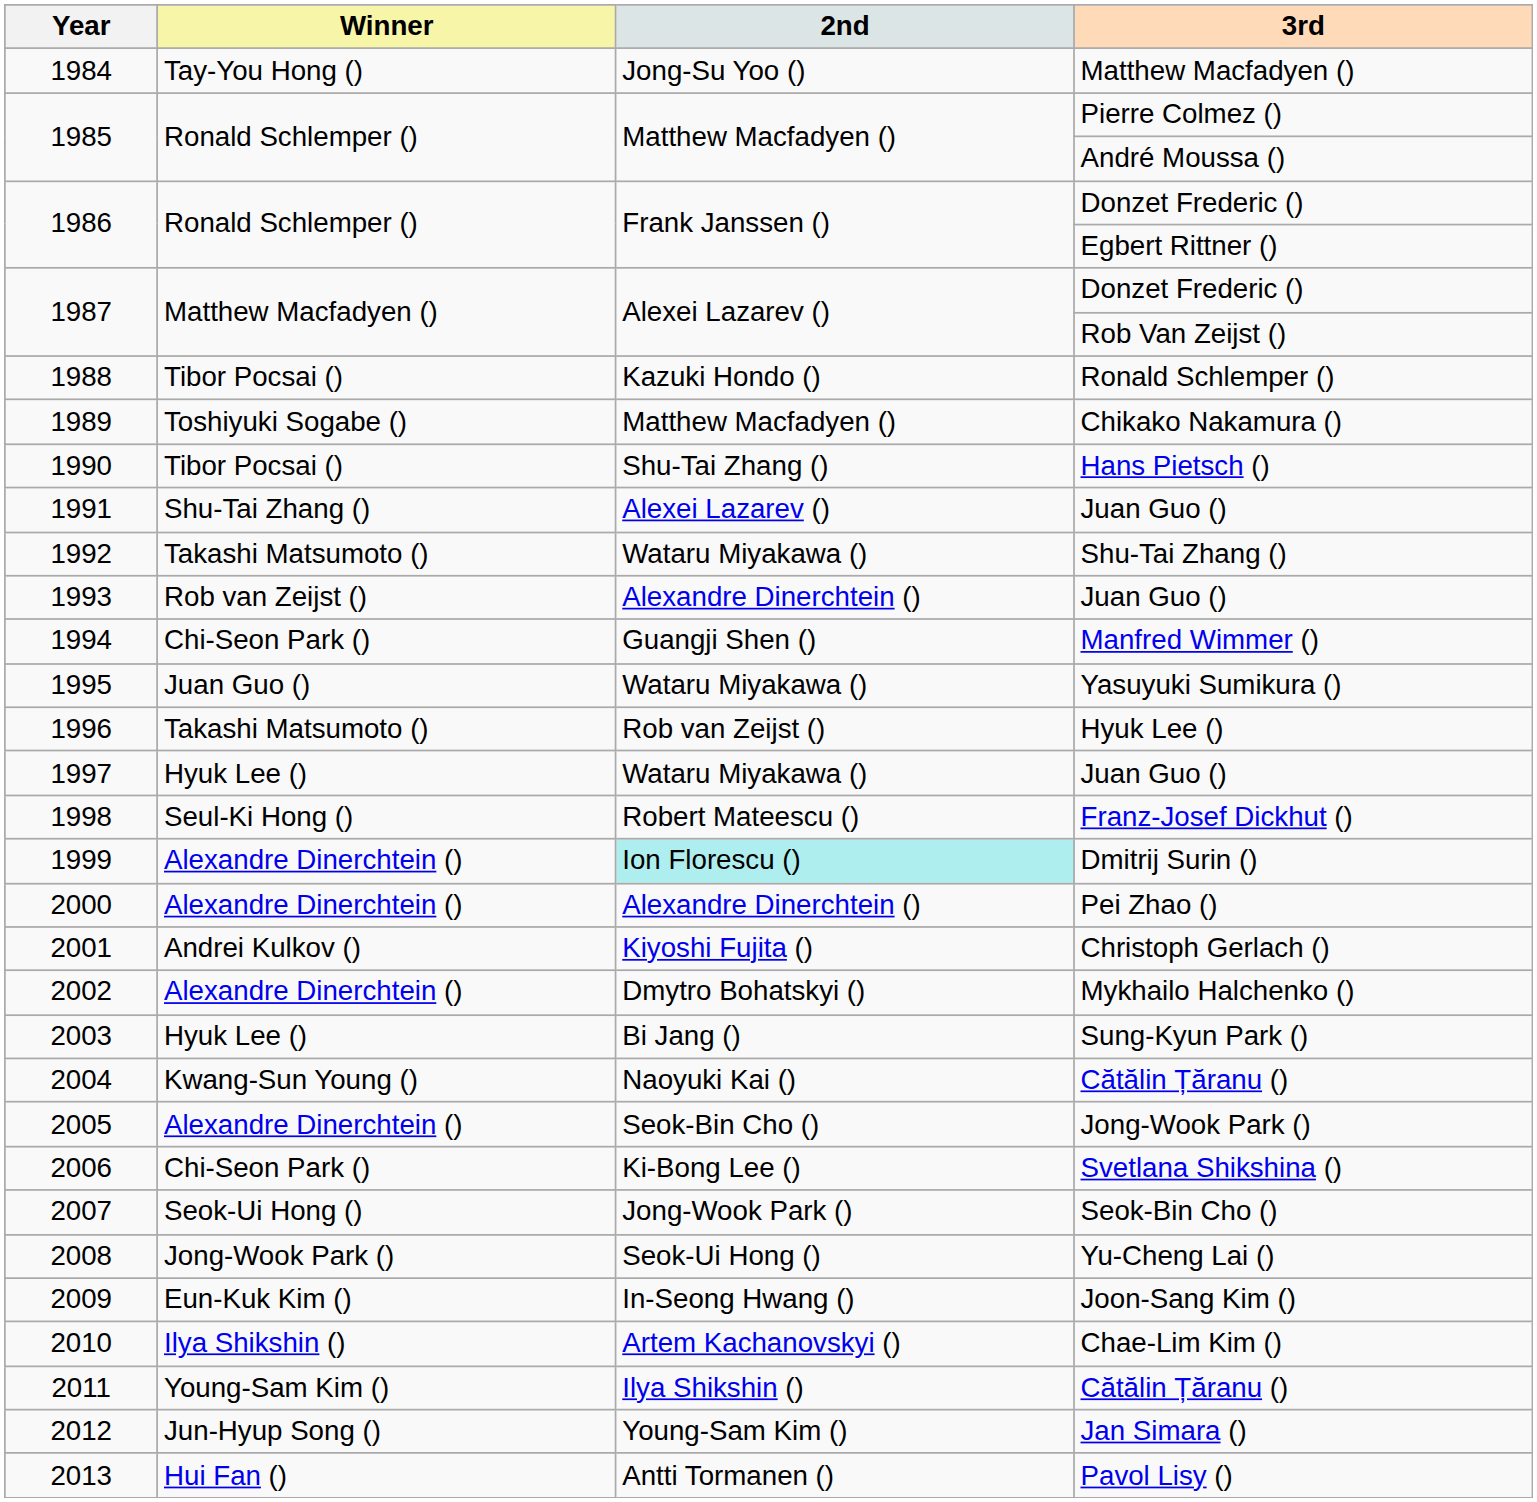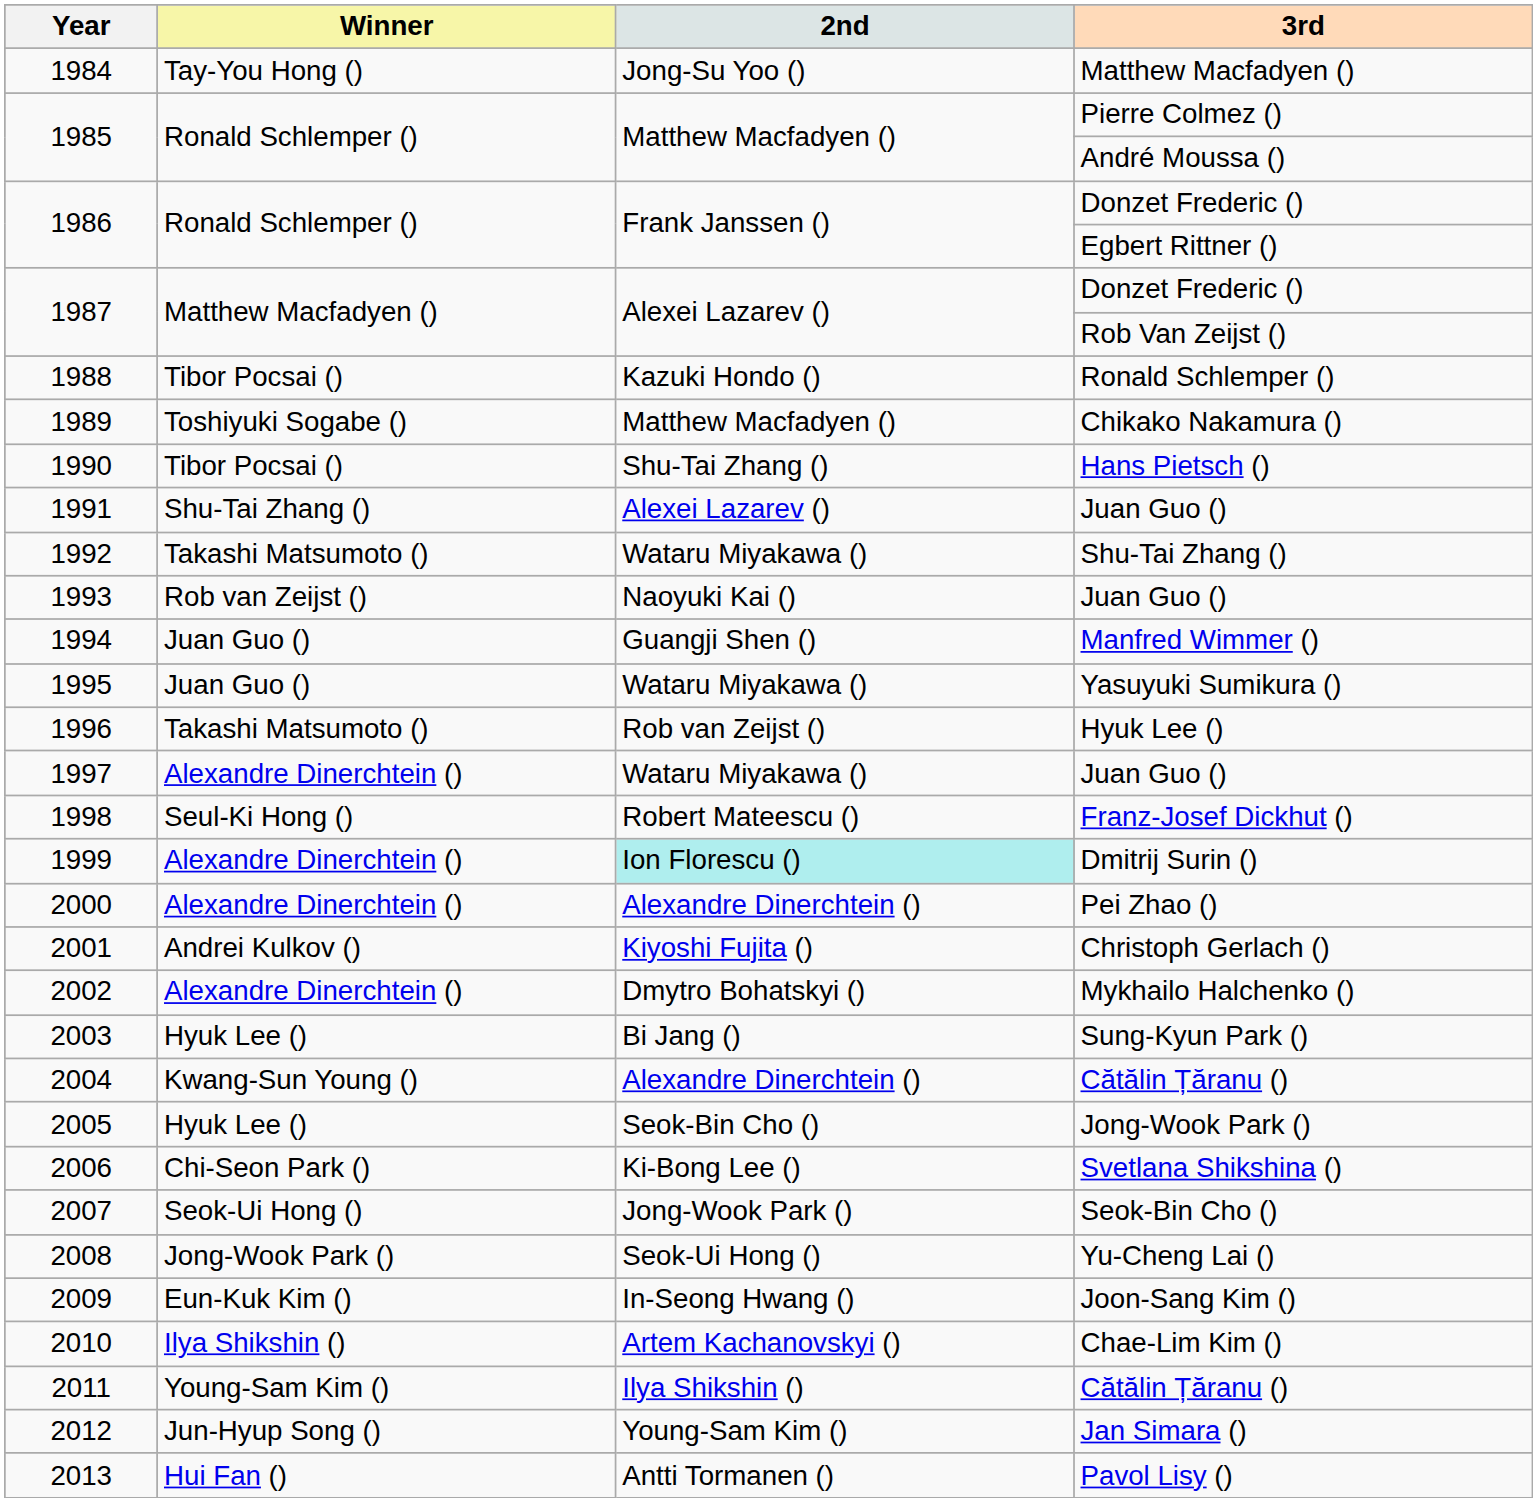1993 | 2nd: Alexandre Dinerchtein () -> Naoyuki Kai ()
1994 | Winner: Chi-Seon Park () -> Juan Guo ()
1997 | Winner: Hyuk Lee () -> Alexandre Dinerchtein ()
2004 | 2nd: Naoyuki Kai () -> Alexandre Dinerchtein ()
2005 | Winner: Alexandre Dinerchtein () -> Hyuk Lee ()
